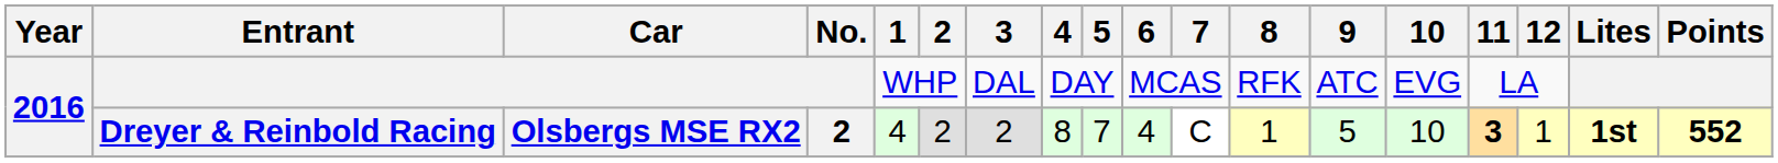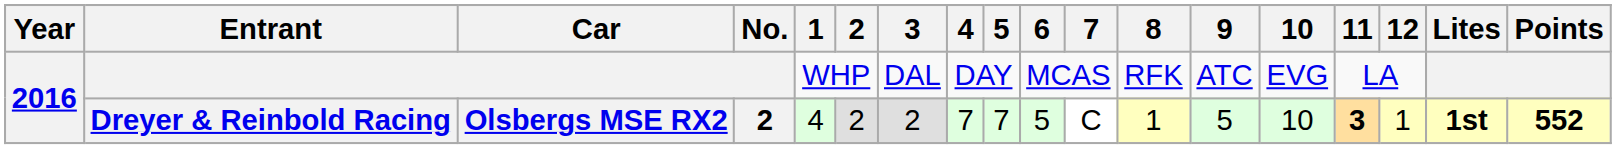Dreyer & Reinbold Racing | 4: 8 -> 7
Dreyer & Reinbold Racing | 6: 4 -> 5
